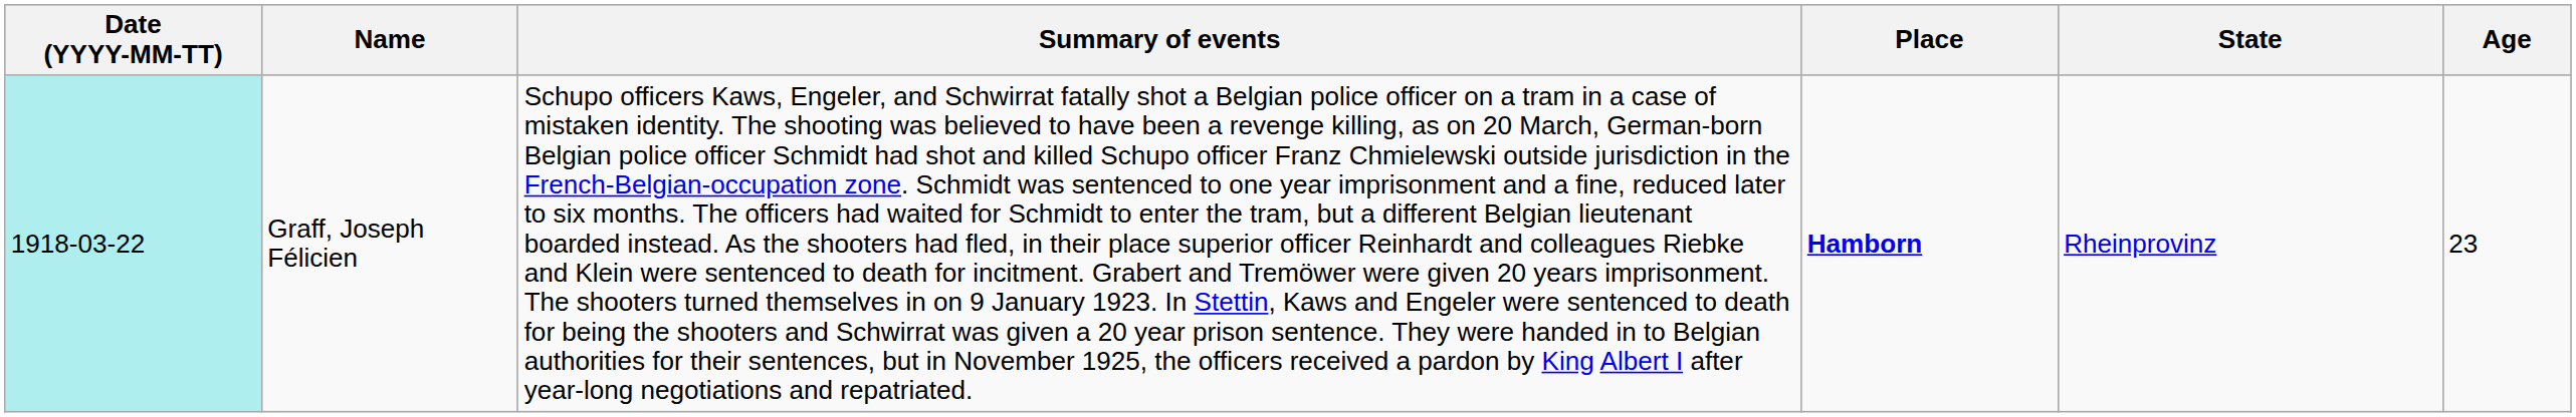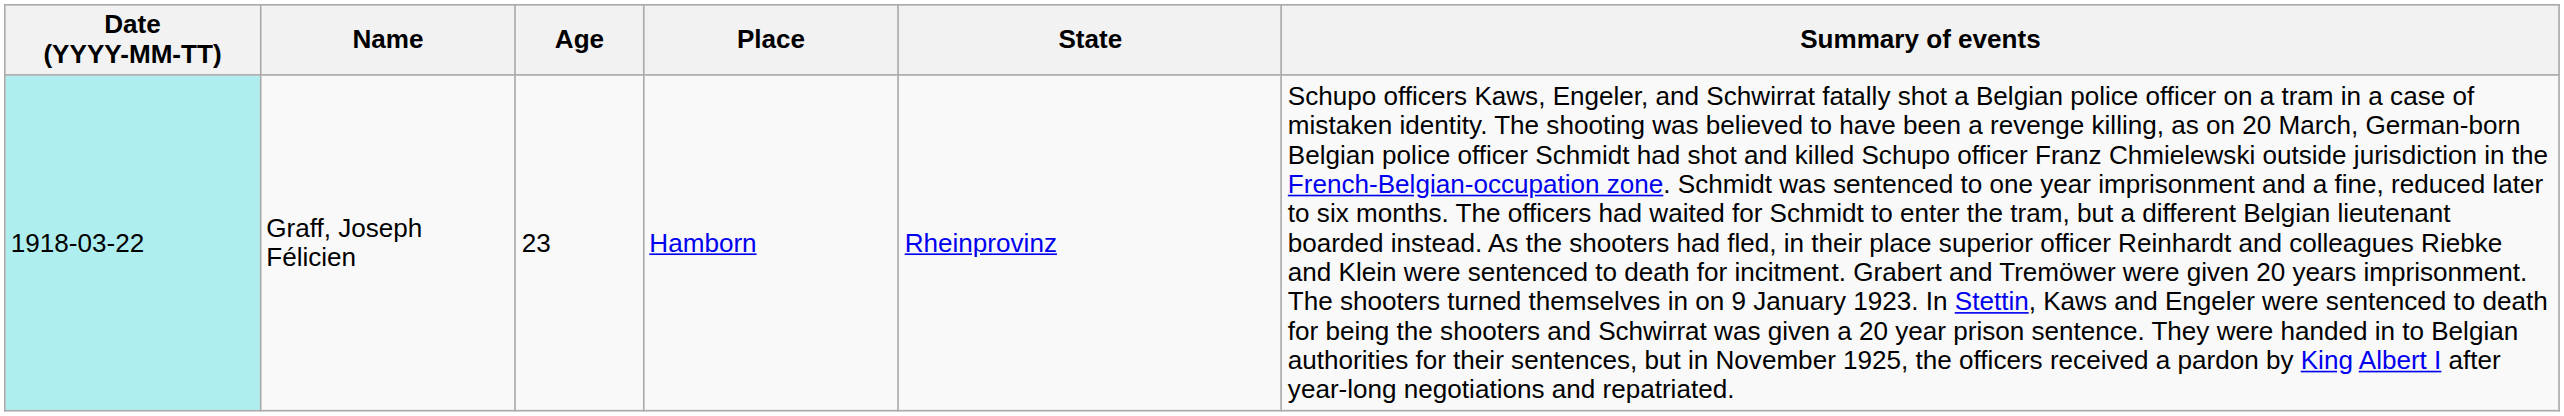columns swapped: Age <-> Summary of events
Graff, Joseph Félicien | Place: bold -> normal
